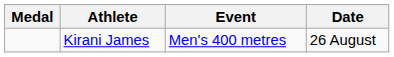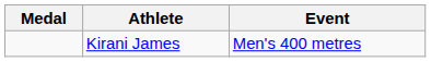- column: Date | 26 August
